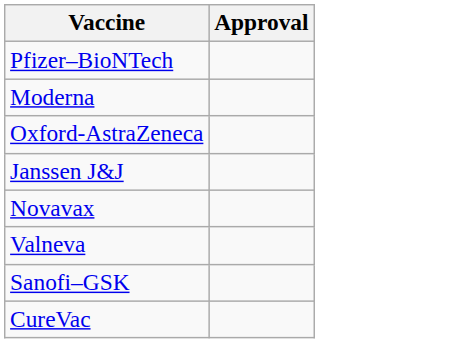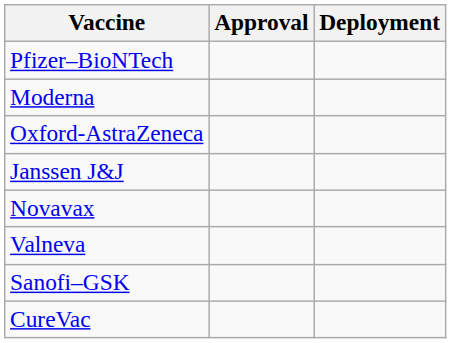+ column: Deployment
